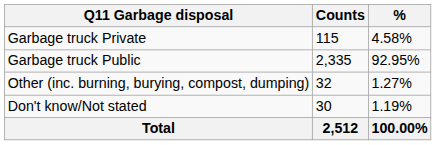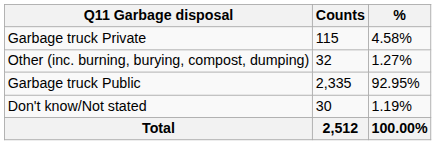rows swapped: Garbage truck Public <-> Other (inc. burning, burying, compost, dumping)
